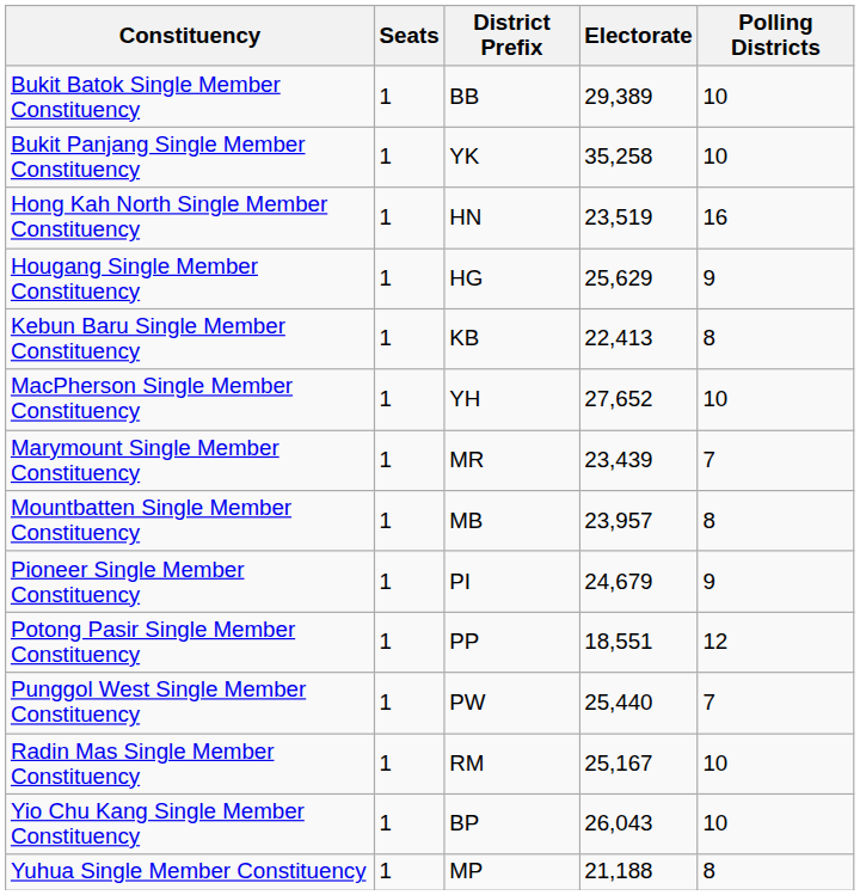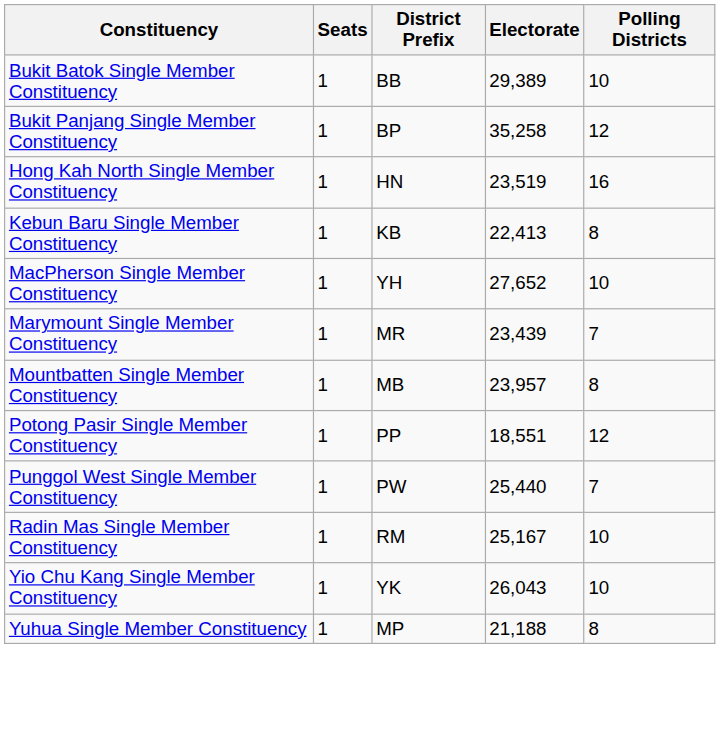Bukit Panjang Single Member Constituency | District Prefix: YK -> BP
Bukit Panjang Single Member Constituency | Polling Districts: 10 -> 12
- row: Hougang Single Member Constituency | 1 | HG | 25,629 | 9
- row: Pioneer Single Member Constituency | 1 | PI | 24,679 | 9
Yio Chu Kang Single Member Constituency | District Prefix: BP -> YK
